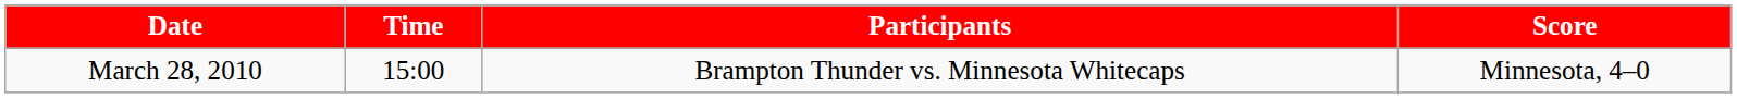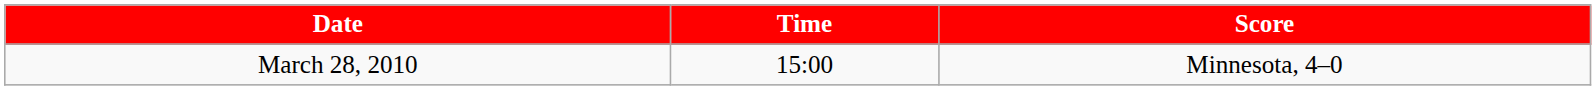- column: Participants | Brampton Thunder vs. Minnesota Whitecaps
